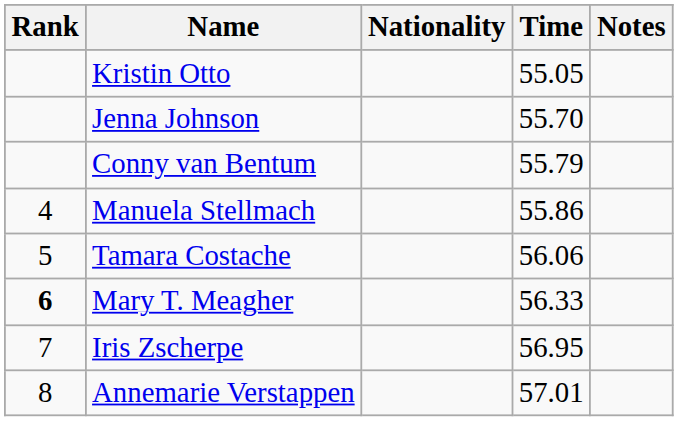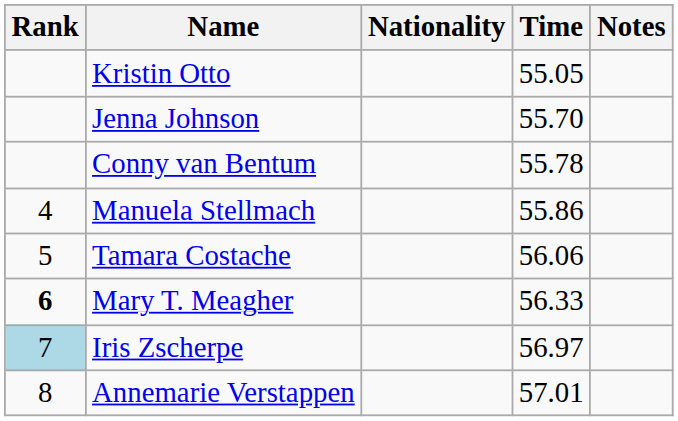Conny van Bentum | Time: 55.79 -> 55.78
Iris Zscherpe | Rank: no background -> lightblue background
Iris Zscherpe | Time: 56.95 -> 56.97
